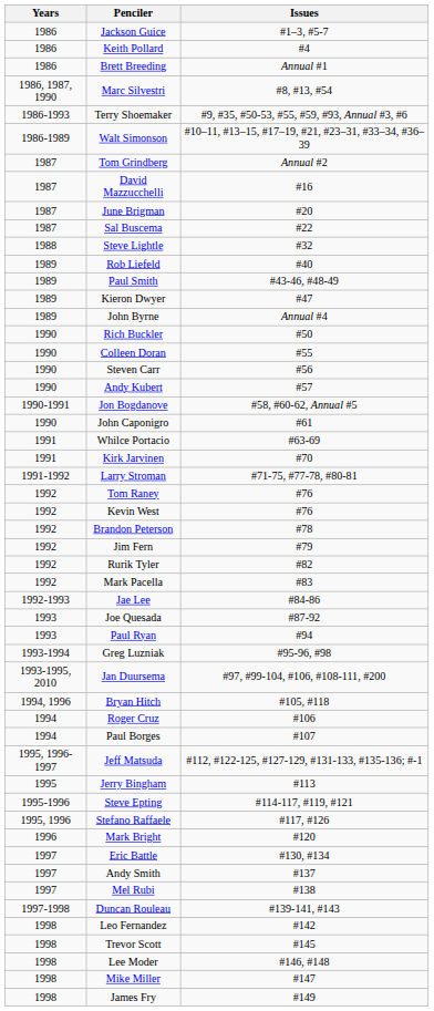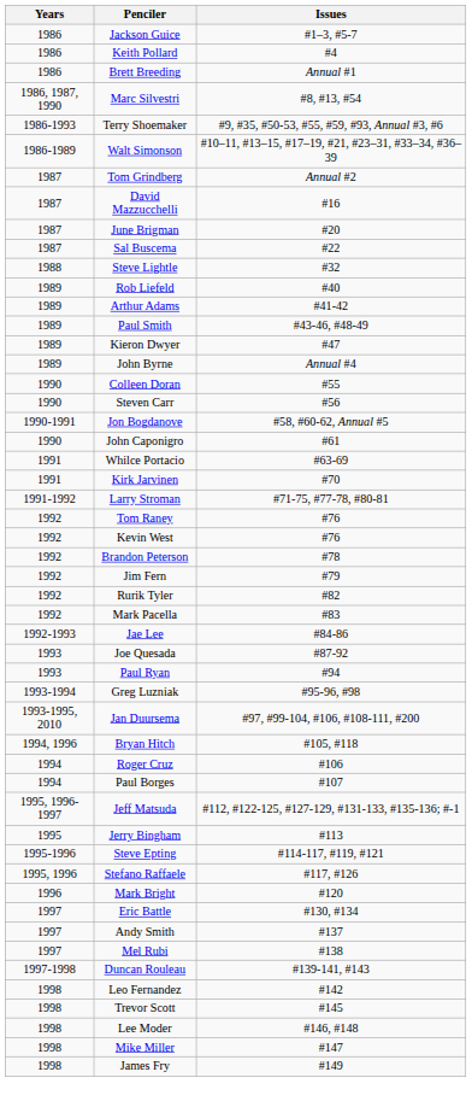+ row: 1989 | Arthur Adams | #41-42
- row: 1990 | Rich Buckler | #50
- row: 1990 | Andy Kubert | #57
